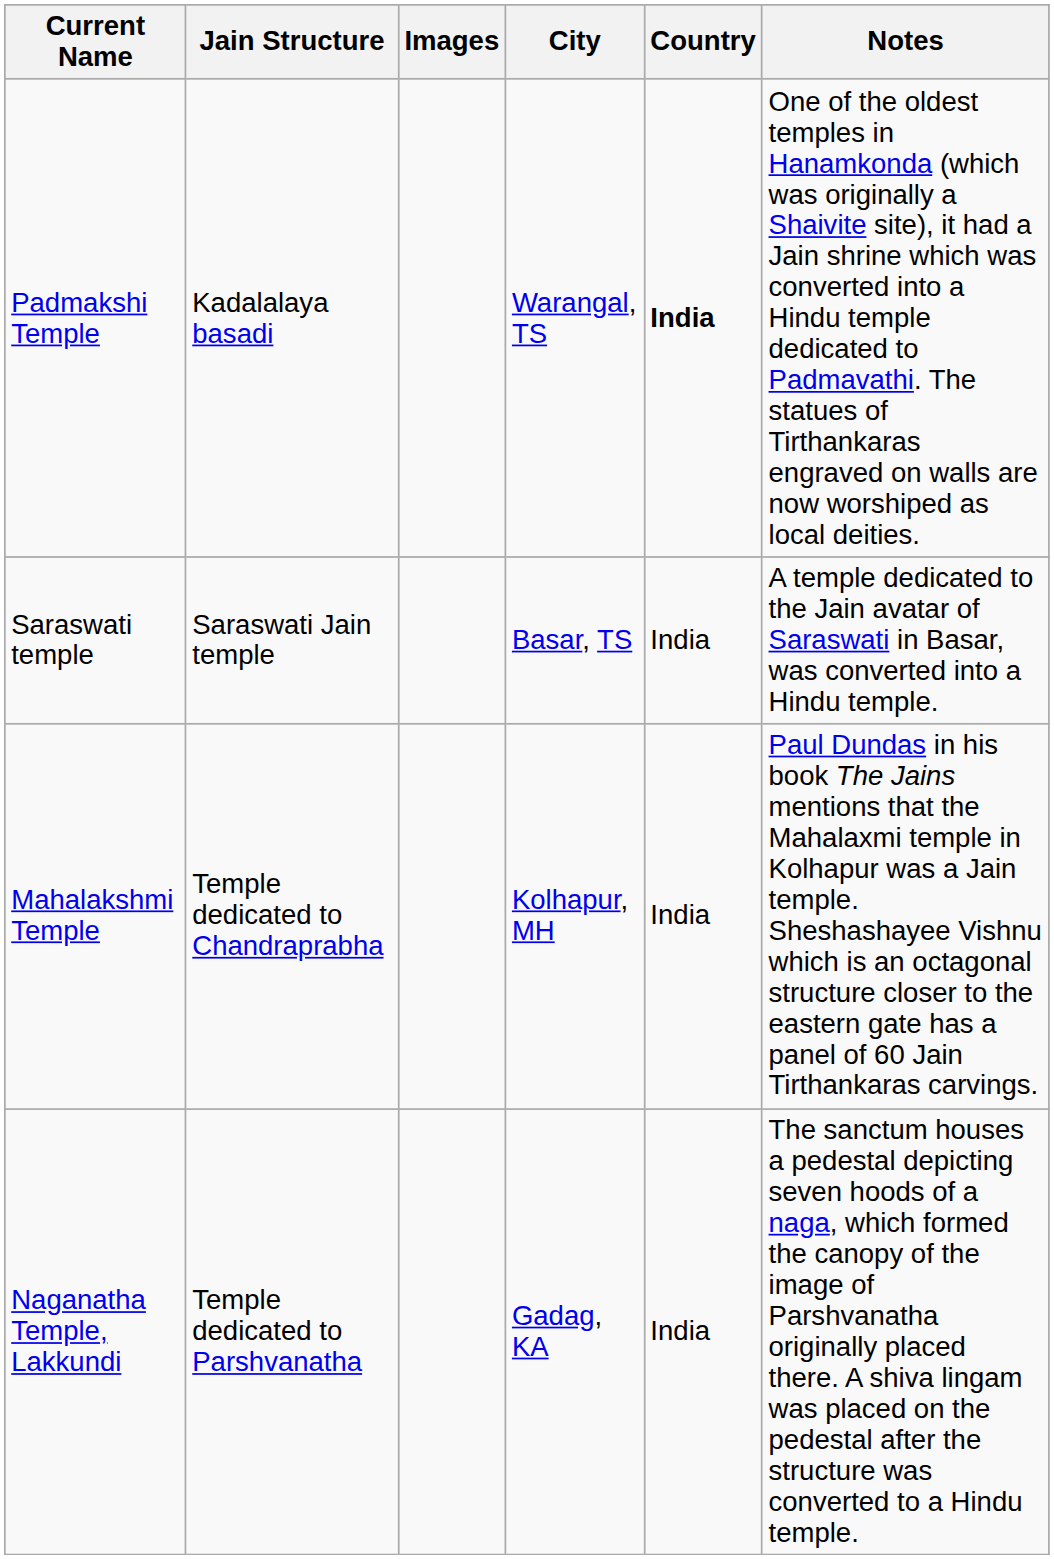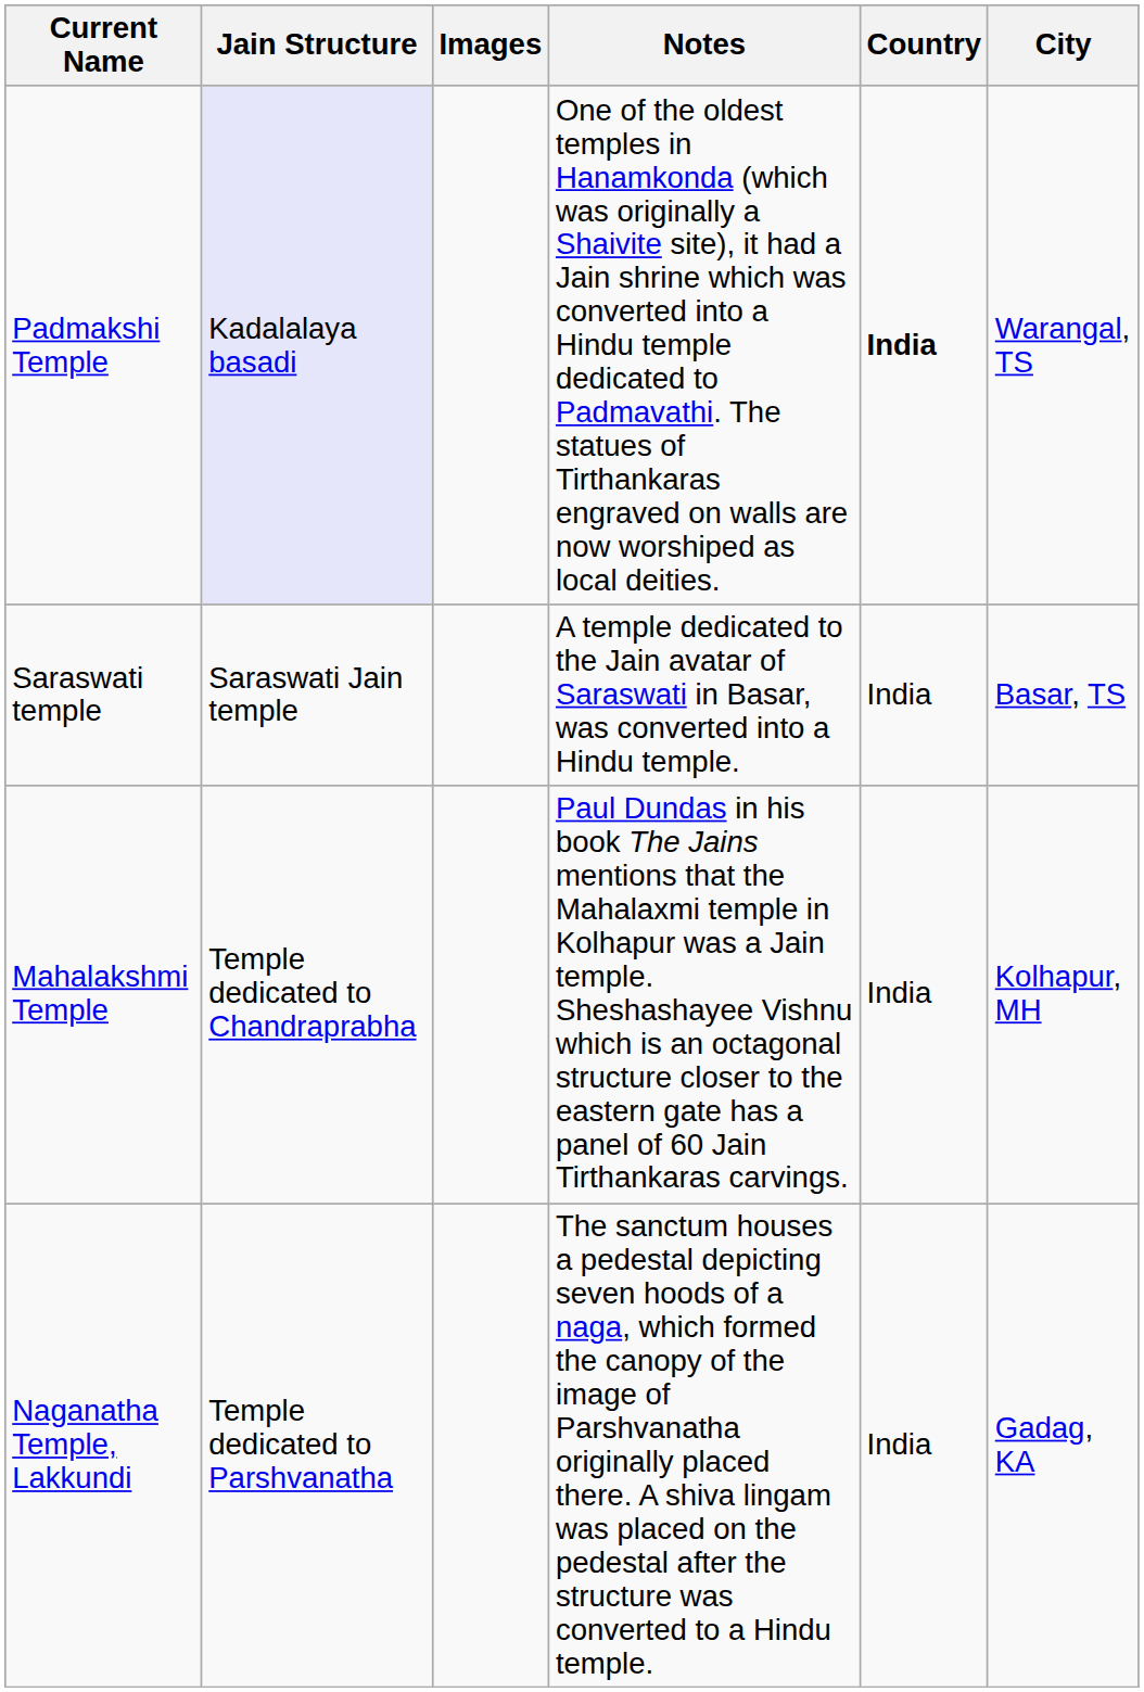columns swapped: City <-> Notes
Padmakshi Temple | Jain Structure: no background -> lavender background
